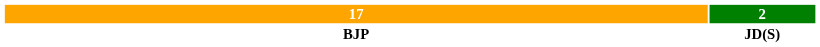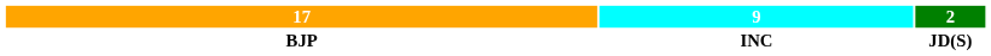+ column: 9 | INC
